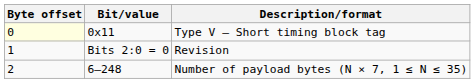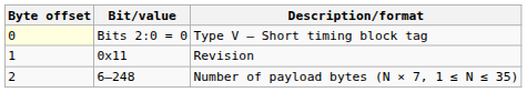Type V – Short timing block tag | Bit/value: 0x11 -> Bits 2:0 = 0
Revision | Bit/value: Bits 2:0 = 0 -> 0x11
